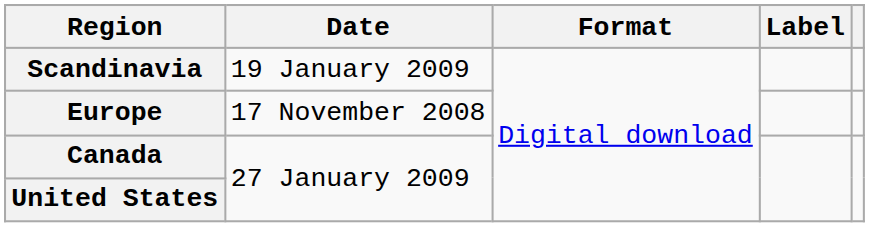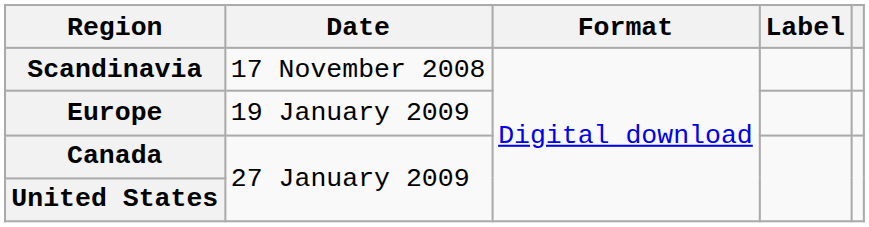Scandinavia | Date: 19 January 2009 -> 17 November 2008
Europe | Date: 17 November 2008 -> 19 January 2009
